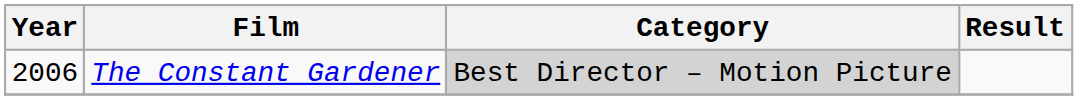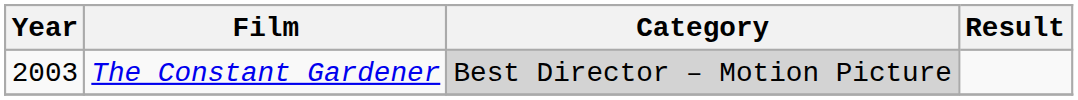The Constant Gardener | Year: 2006 -> 2003
